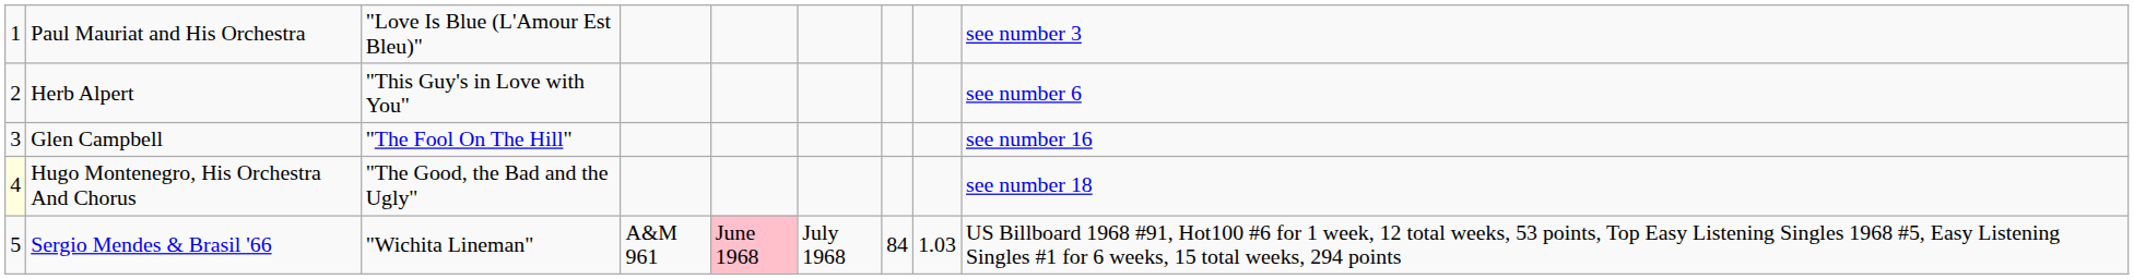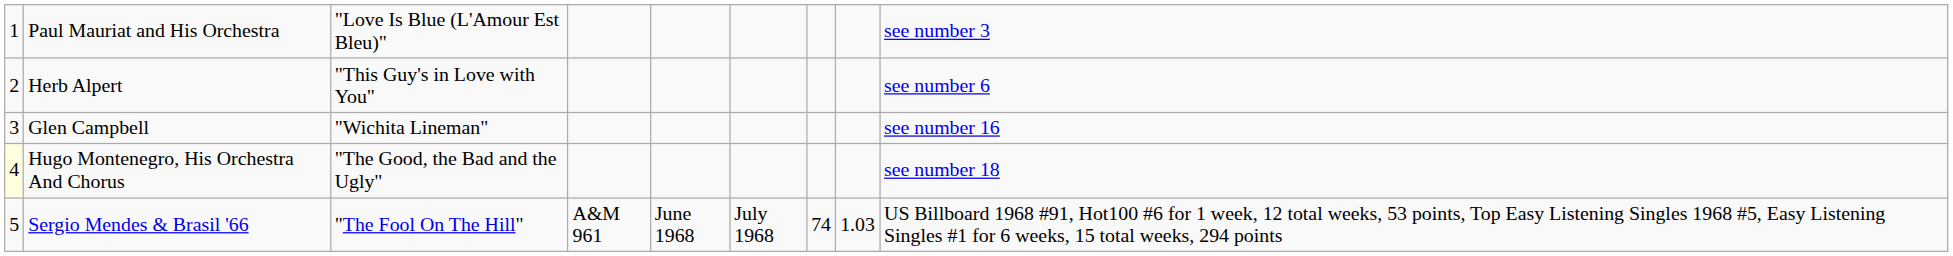Glen Campbell | column 3: "The Fool On The Hill" -> "Wichita Lineman"
Sergio Mendes & Brasil '66 | column 3: "Wichita Lineman" -> "The Fool On The Hill"
Sergio Mendes & Brasil '66 | column 5: pink background -> no background
Sergio Mendes & Brasil '66 | column 7: 84 -> 74
